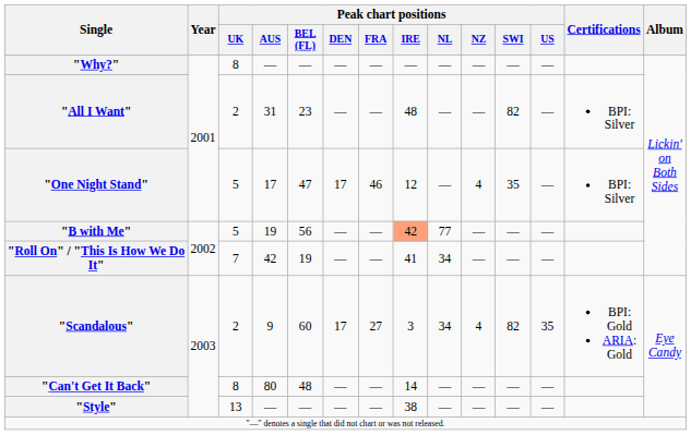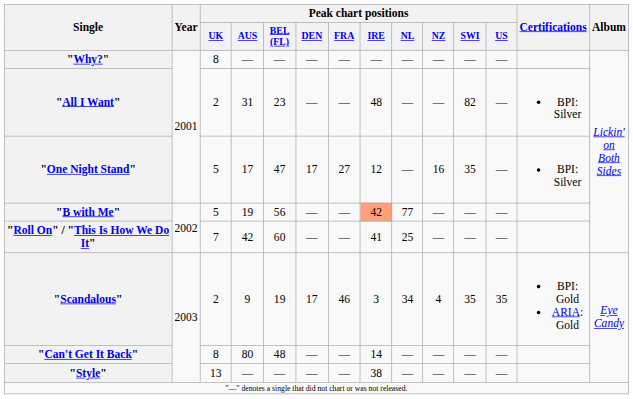"One Night Stand" | Peak chart positions / FRA: 46 -> 27
"One Night Stand" | Peak chart positions / NZ: 4 -> 16
"Roll On" / "This Is How We Do It" | Peak chart positions / BEL (FL): 19 -> 60
"Roll On" / "This Is How We Do It" | Peak chart positions / NL: 34 -> 25
"Scandalous" | Peak chart positions / BEL (FL): 60 -> 19
"Scandalous" | Peak chart positions / FRA: 27 -> 46
"Scandalous" | Peak chart positions / SWI: 82 -> 35
